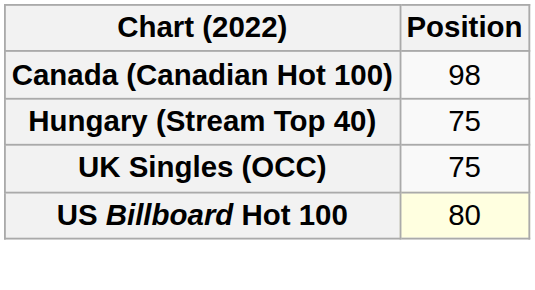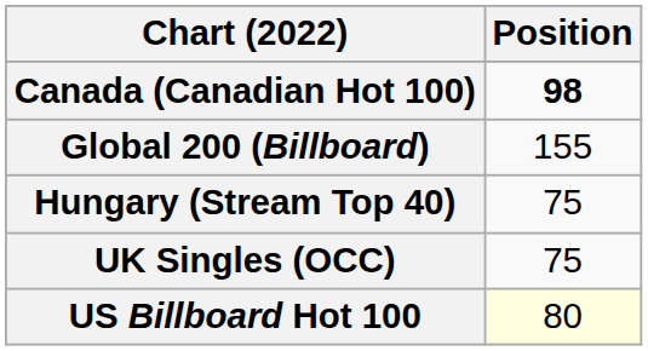Canada (Canadian Hot 100) | Position: normal -> bold
+ row: Global 200 (Billboard) | 155
